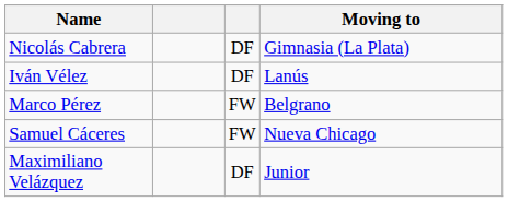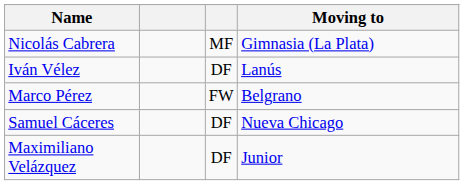Nicolás Cabrera | column 3: DF -> MF
Samuel Cáceres | column 3: FW -> DF
